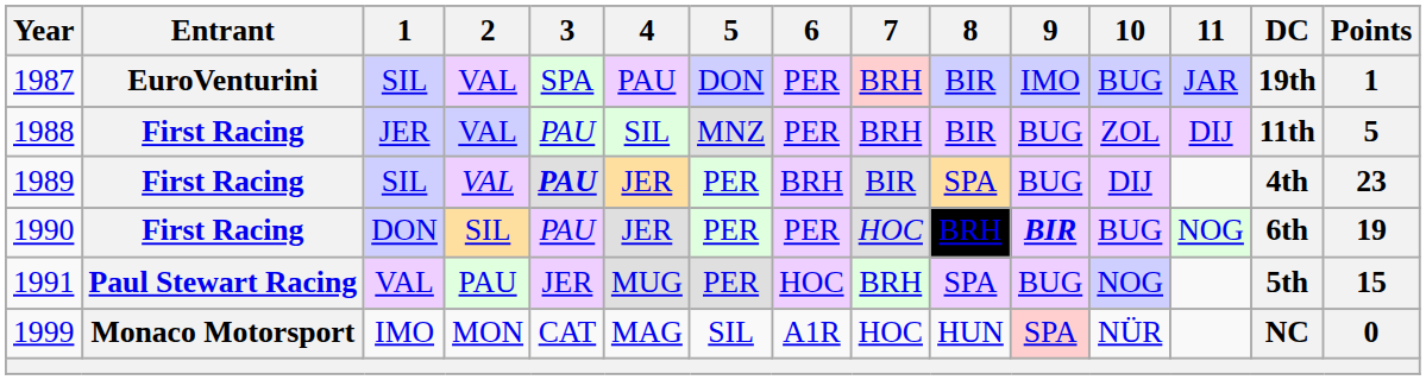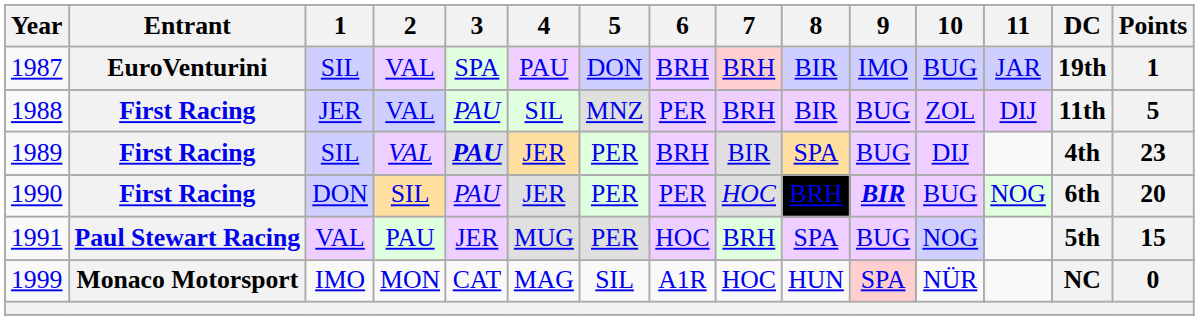1987 | 6: PER -> BRH
1990 | Points: 19 -> 20
